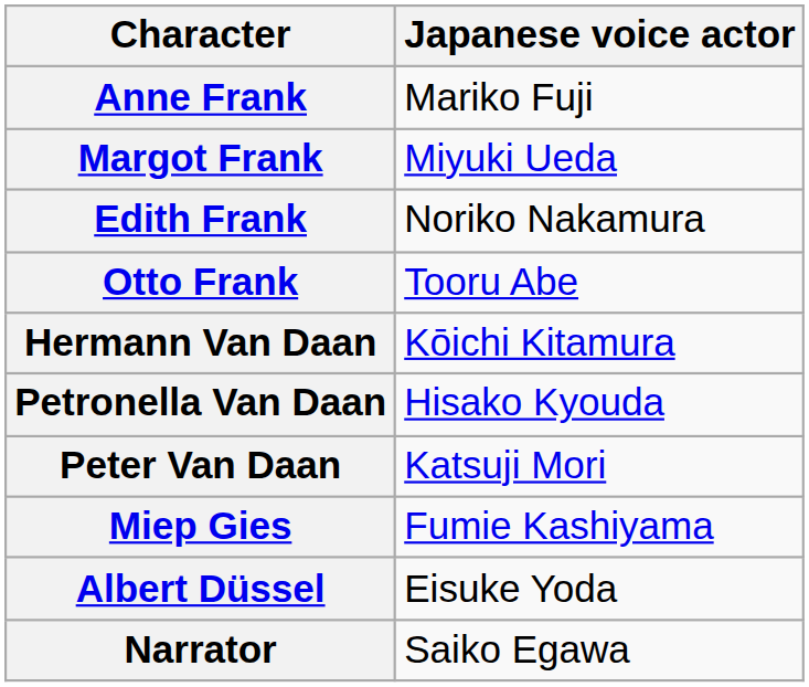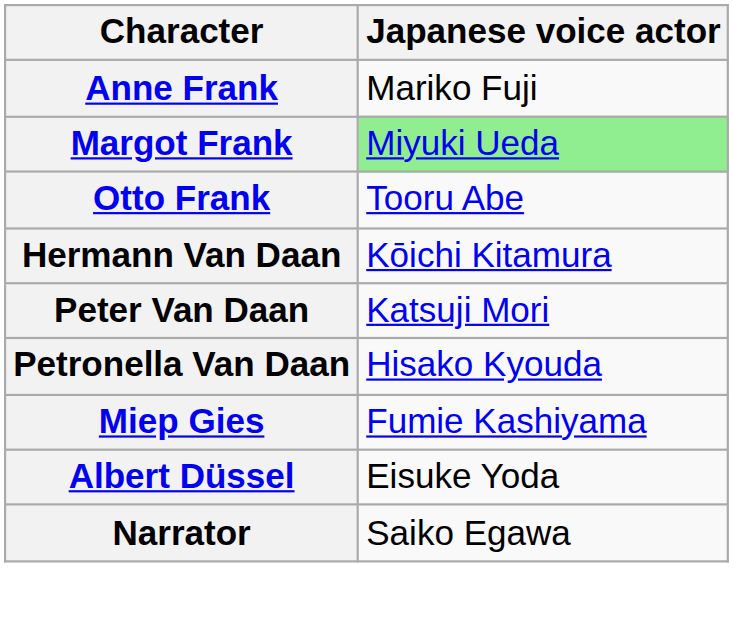Margot Frank | Japanese voice actor: no background -> lightgreen background
- row: Edith Frank | Noriko Nakamura
rows swapped: Petronella Van Daan <-> Peter Van Daan
